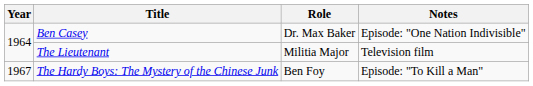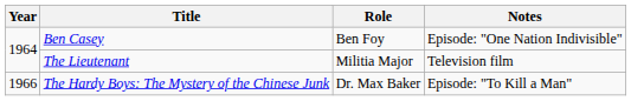Ben Casey | Role: Dr. Max Baker -> Ben Foy
The Hardy Boys: The Mystery of the Chinese Junk | Year: 1967 -> 1966
The Hardy Boys: The Mystery of the Chinese Junk | Role: Ben Foy -> Dr. Max Baker
